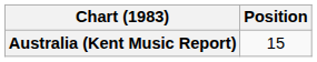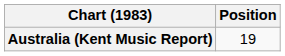Australia (Kent Music Report) | Position: 15 -> 19
